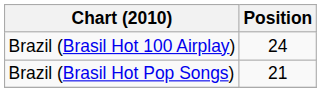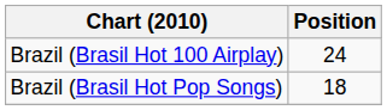Brazil (Brasil Hot Pop Songs) | Position: 21 -> 18
